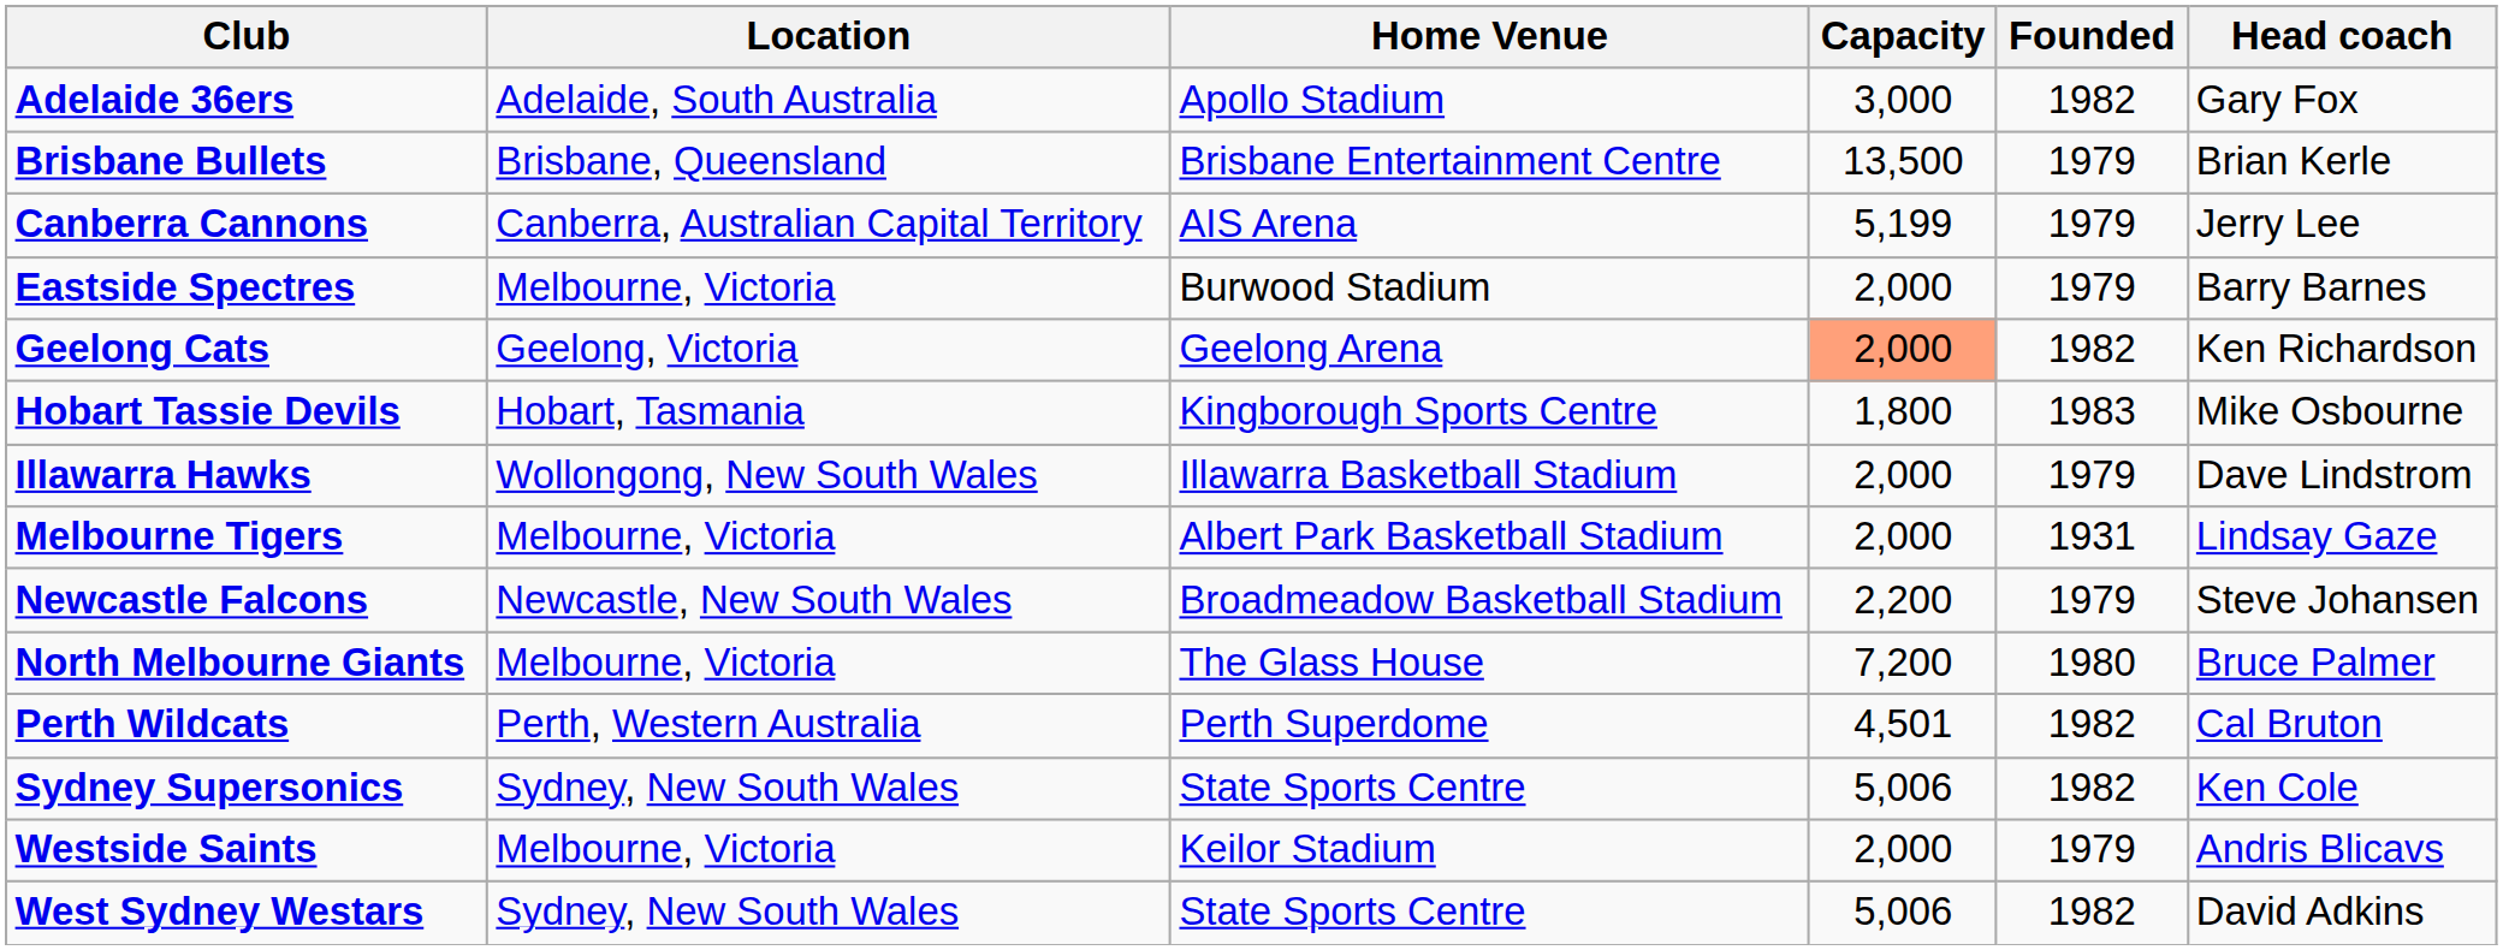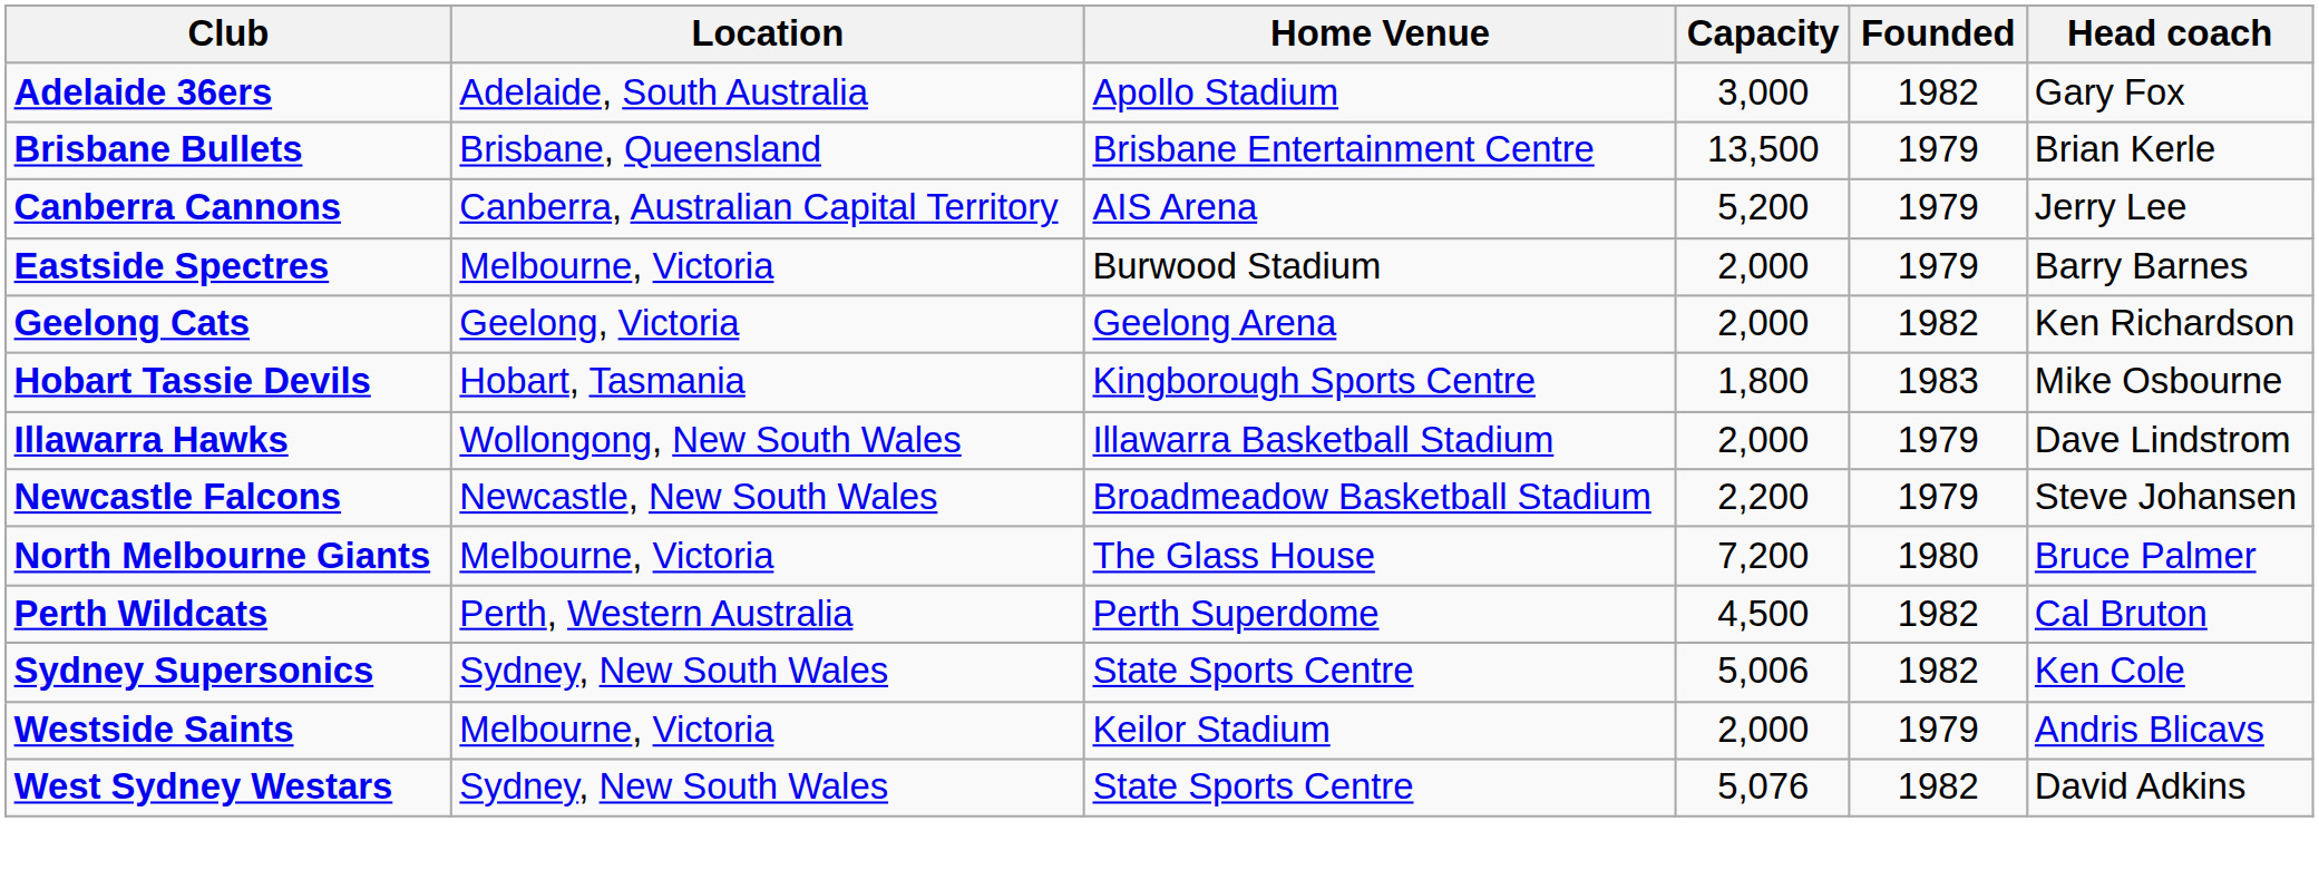Canberra Cannons | Capacity: 5,199 -> 5,200
Geelong Cats | Capacity: lightsalmon background -> no background
- row: Melbourne Tigers | Melbourne, Victoria | Albert Park Basketball Stadium | 2,000 | 1931 | Lindsay Gaze
Perth Wildcats | Capacity: 4,501 -> 4,500
West Sydney Westars | Capacity: 5,006 -> 5,076
